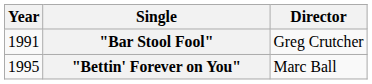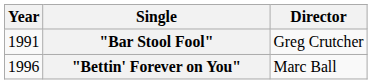"Bettin' Forever on You" | Year: 1995 -> 1996
